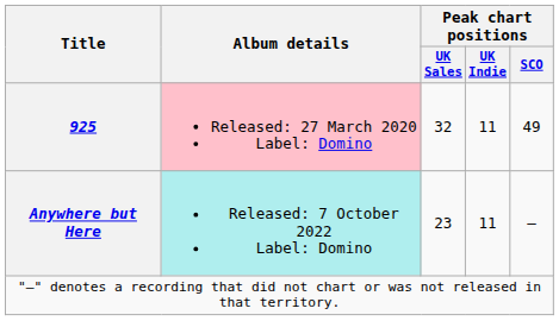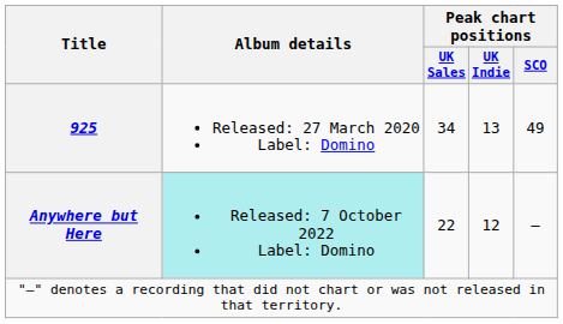925 | Album details: pink background -> no background
925 | Peak chart positions / UK Sales: 32 -> 34
925 | Peak chart positions / UK Indie: 11 -> 13
Anywhere but Here | Peak chart positions / UK Sales: 23 -> 22
Anywhere but Here | Peak chart positions / UK Indie: 11 -> 12
